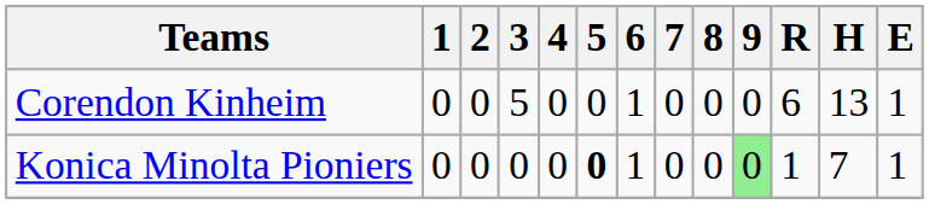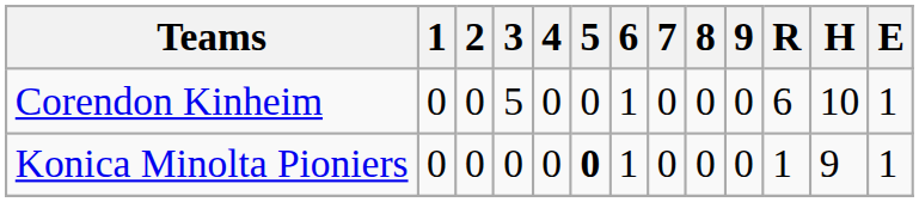Corendon Kinheim | H: 13 -> 10
Konica Minolta Pioniers | 9: lightgreen background -> no background
Konica Minolta Pioniers | H: 7 -> 9
